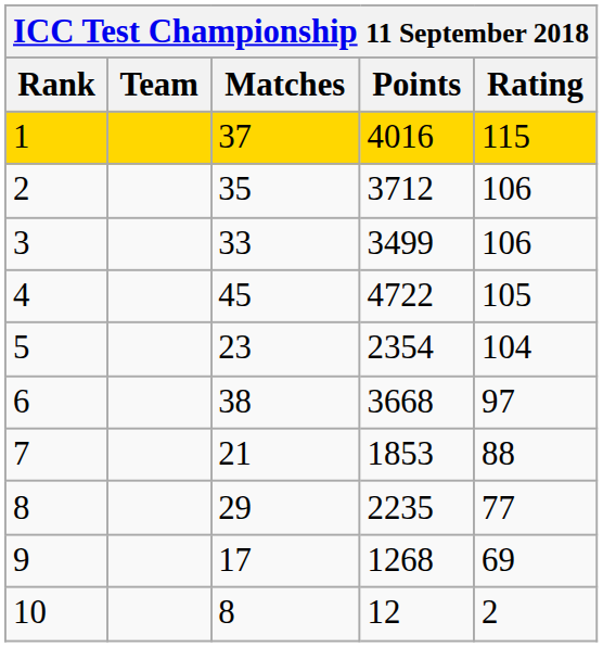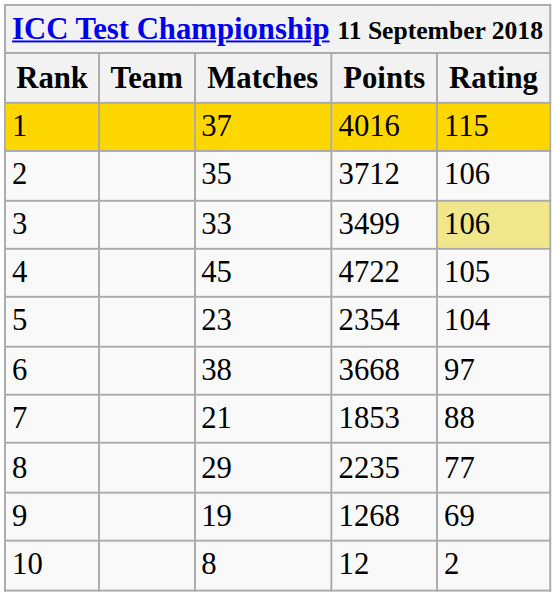3 | Rating: no background -> khaki background
9 | Matches: 17 -> 19
